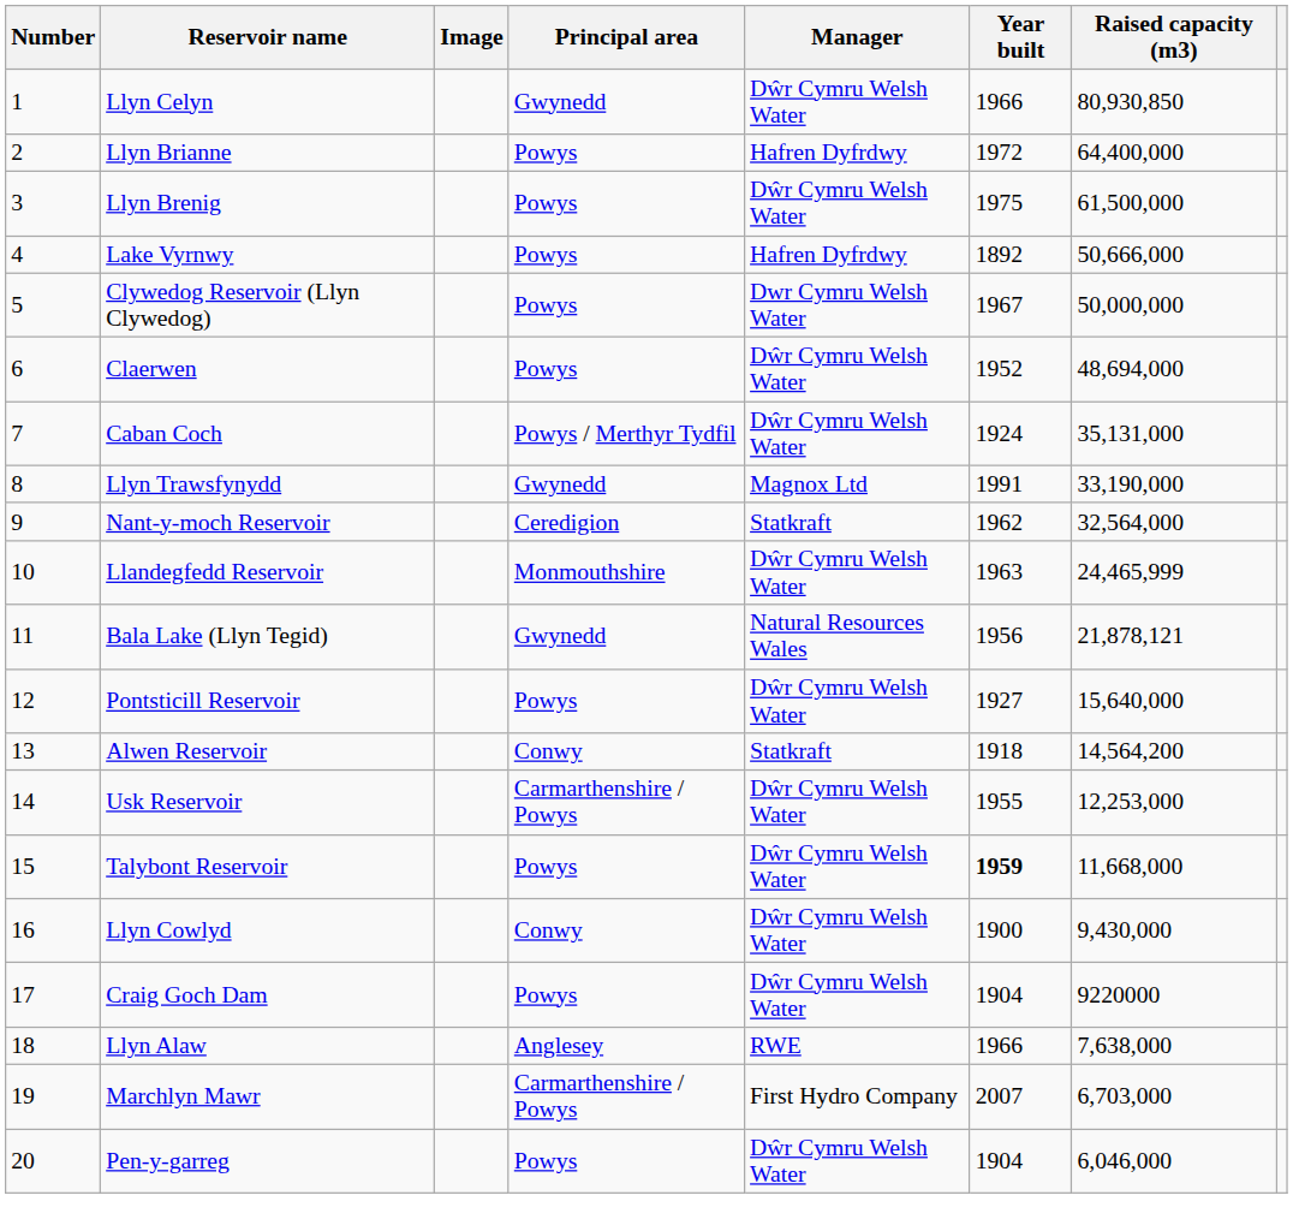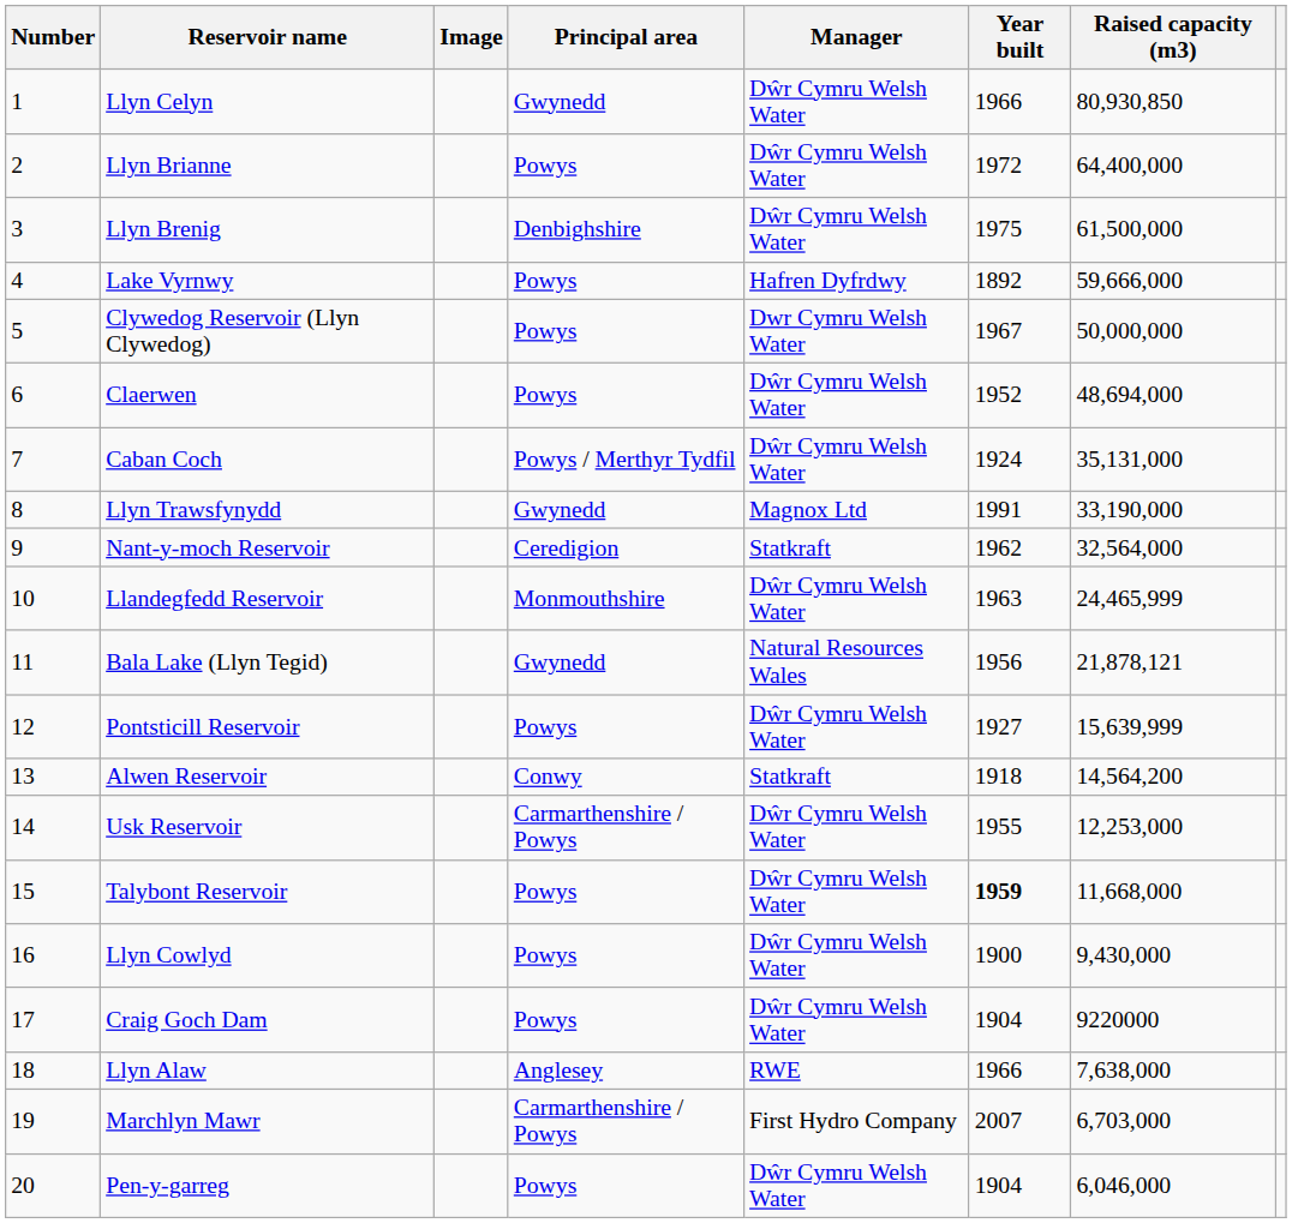Llyn Brianne | Manager: Hafren Dyfrdwy -> Dŵr Cymru Welsh Water
Llyn Brenig | Principal area: Powys -> Denbighshire
Lake Vyrnwy | Raised capacity (m3): 50,666,000 -> 59,666,000
Pontsticill Reservoir | Raised capacity (m3): 15,640,000 -> 15,639,999
Llyn Cowlyd | Principal area: Conwy -> Powys
